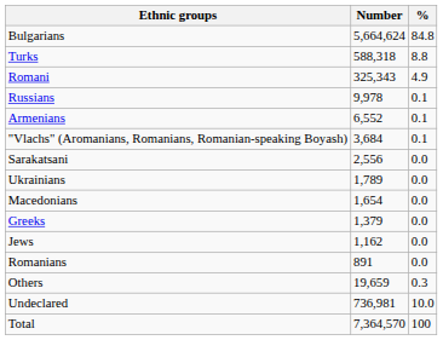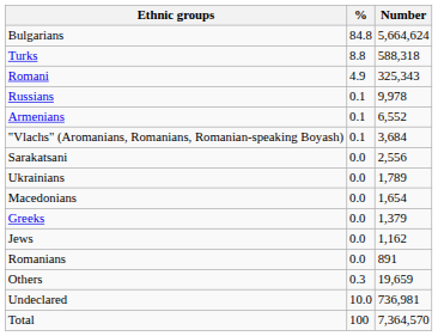columns swapped: Number <-> %
